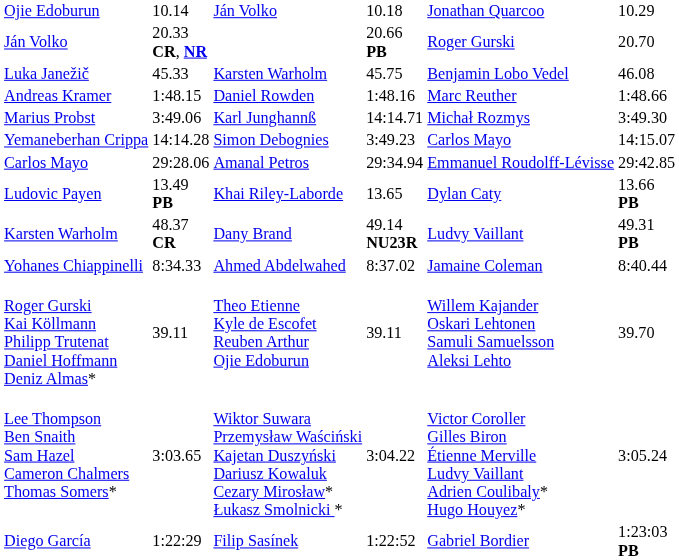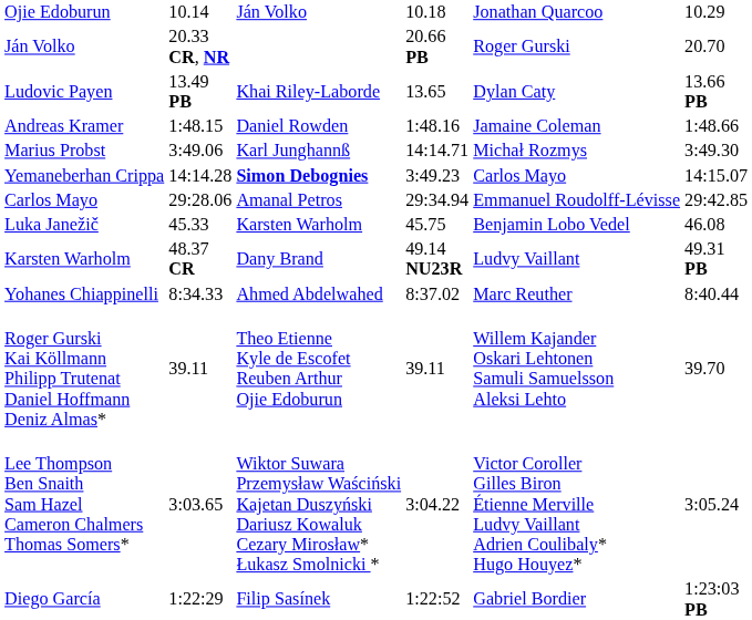rows swapped: Luka Janežič <-> Ludovic Payen
Andreas Kramer | column 6: Marc Reuther -> Jamaine Coleman
Yemaneberhan Crippa | column 4: normal -> bold
Yohanes Chiappinelli | column 6: Jamaine Coleman -> Marc Reuther
